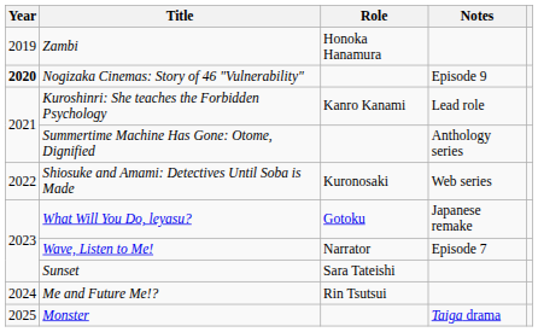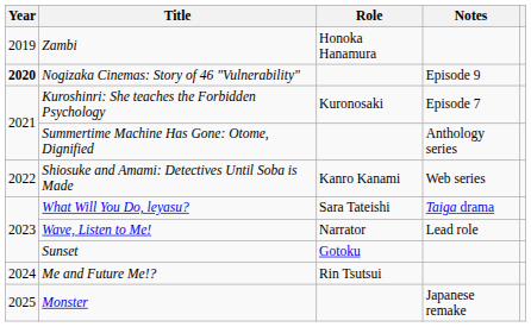Kuroshinri: She teaches the Forbidden Psychology | Role: Kanro Kanami -> Kuronosaki
Kuroshinri: She teaches the Forbidden Psychology | Notes: Lead role -> Episode 7
Shiosuke and Amami: Detectives Until Soba is Made | Role: Kuronosaki -> Kanro Kanami
What Will You Do, leyasu? | Role: Gotoku -> Sara Tateishi
What Will You Do, leyasu? | Notes: Japanese remake -> Taiga drama
Wave, Listen to Me! | Notes: Episode 7 -> Lead role
Sunset | Role: Sara Tateishi -> Gotoku
Monster | Notes: Taiga drama -> Japanese remake
